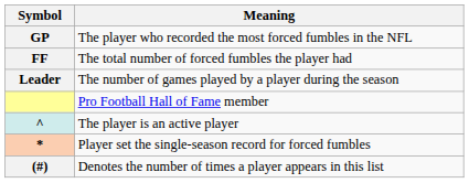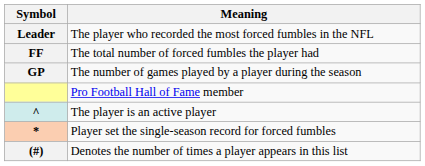The player who recorded the most forced fumbles in the NFL | Symbol: GP -> Leader
The number of games played by a player during the season | Symbol: Leader -> GP
